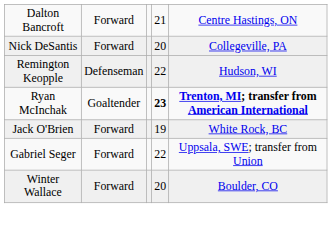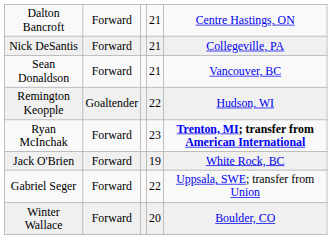Nick DeSantis | column 4: 20 -> 21
+ row: Sean Donaldson | Forward | 21 | Vancouver, BC
Remington Keopple | column 2: Defenseman -> Goaltender
Ryan McInchak | column 2: Goaltender -> Forward
Ryan McInchak | column 4: bold -> normal
